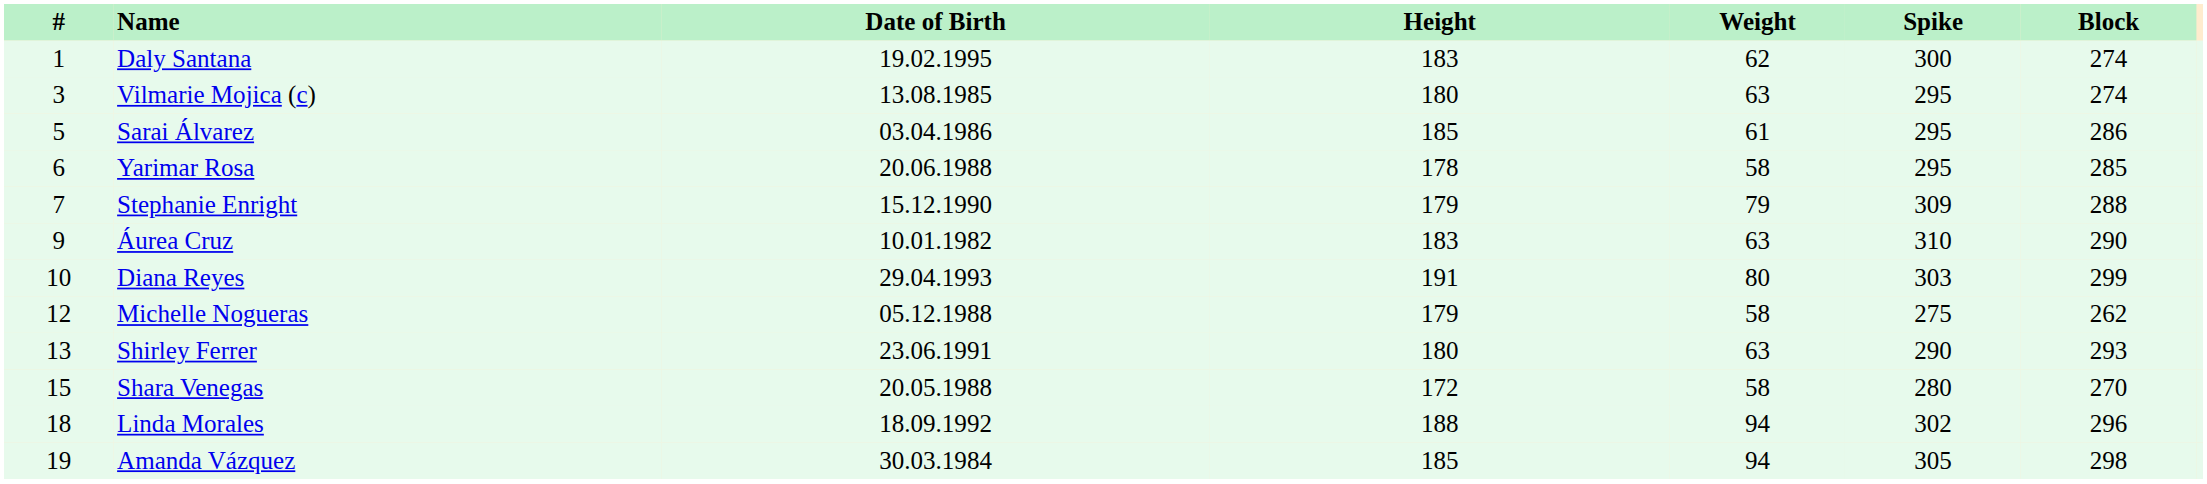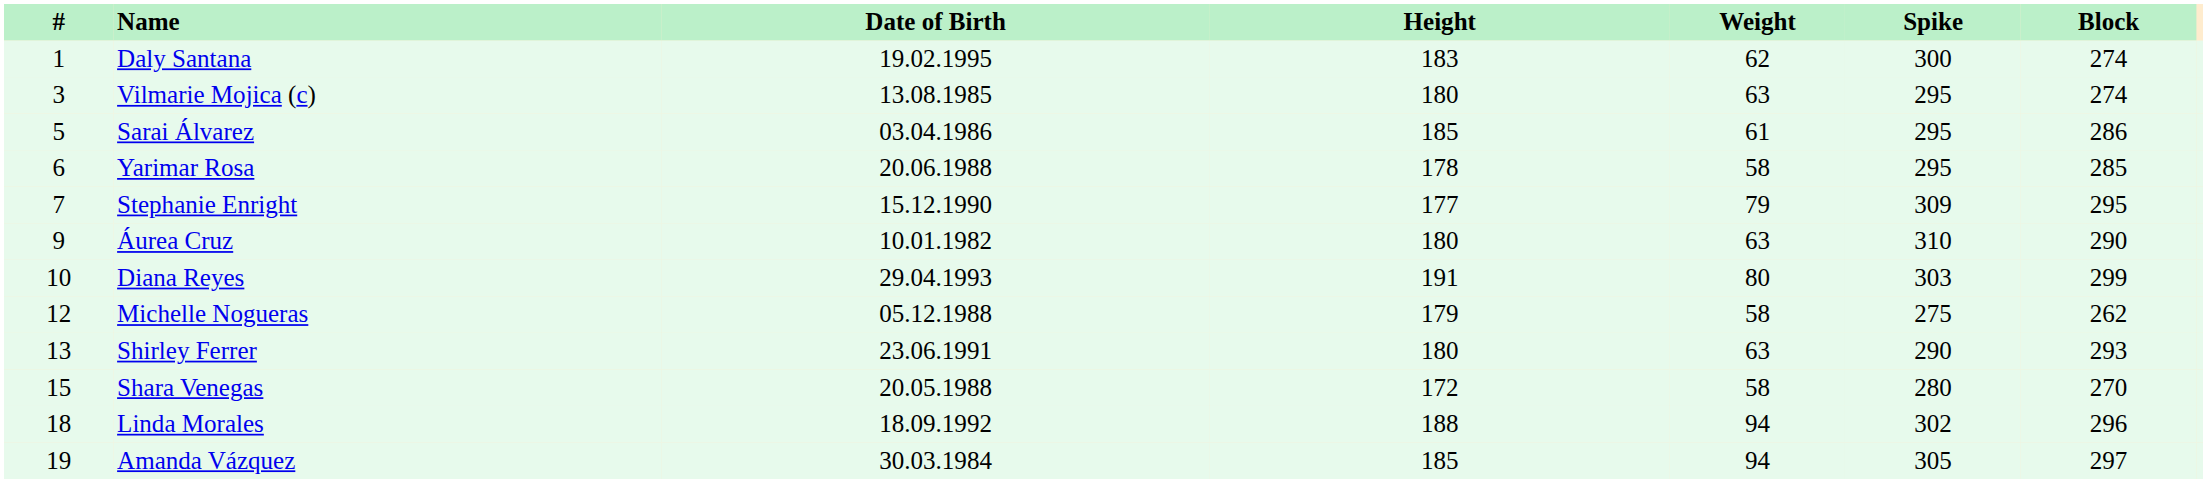Stephanie Enright | Height: 179 -> 177
Stephanie Enright | Block: 288 -> 295
Áurea Cruz | Height: 183 -> 180
Amanda Vázquez | Block: 298 -> 297
